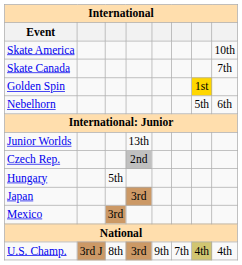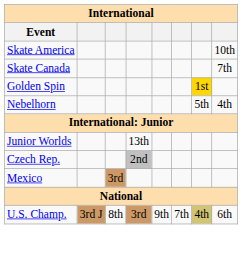Nebelhorn | column 8: 6th -> 4th
- row: Hungary | 5th
- row: Japan | 3rd
U.S. Champ. | column 8: 4th -> 6th
